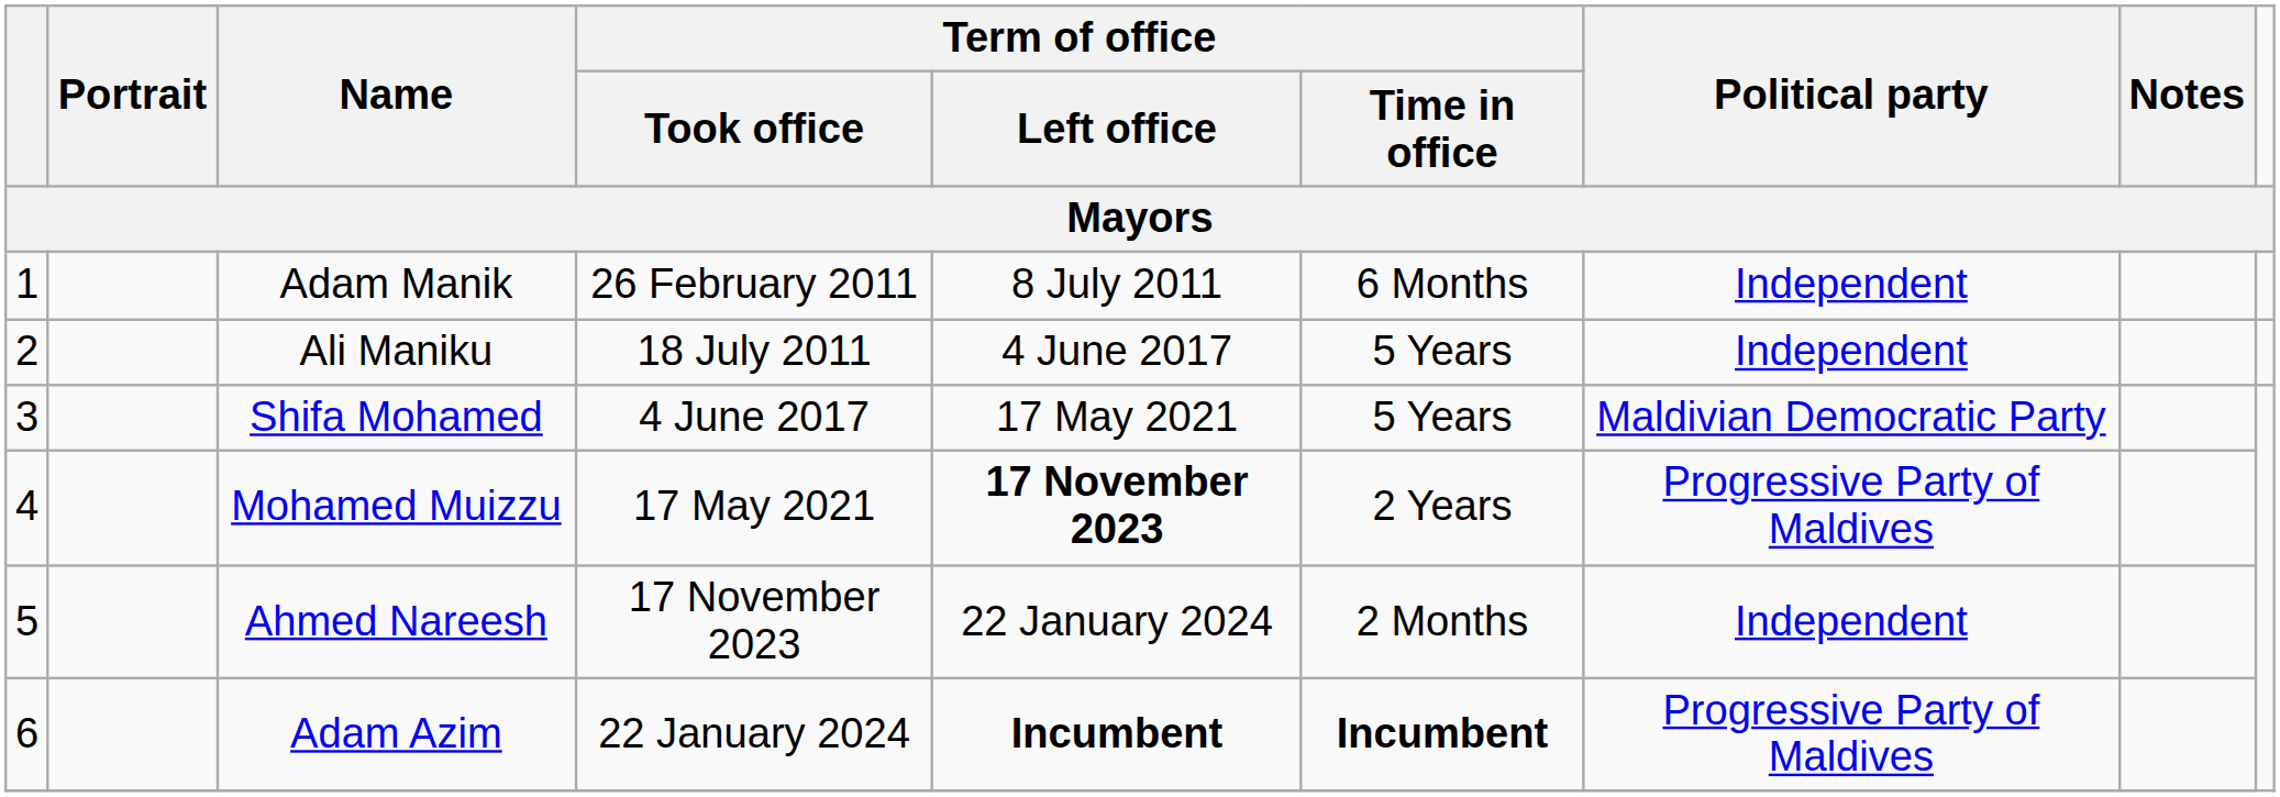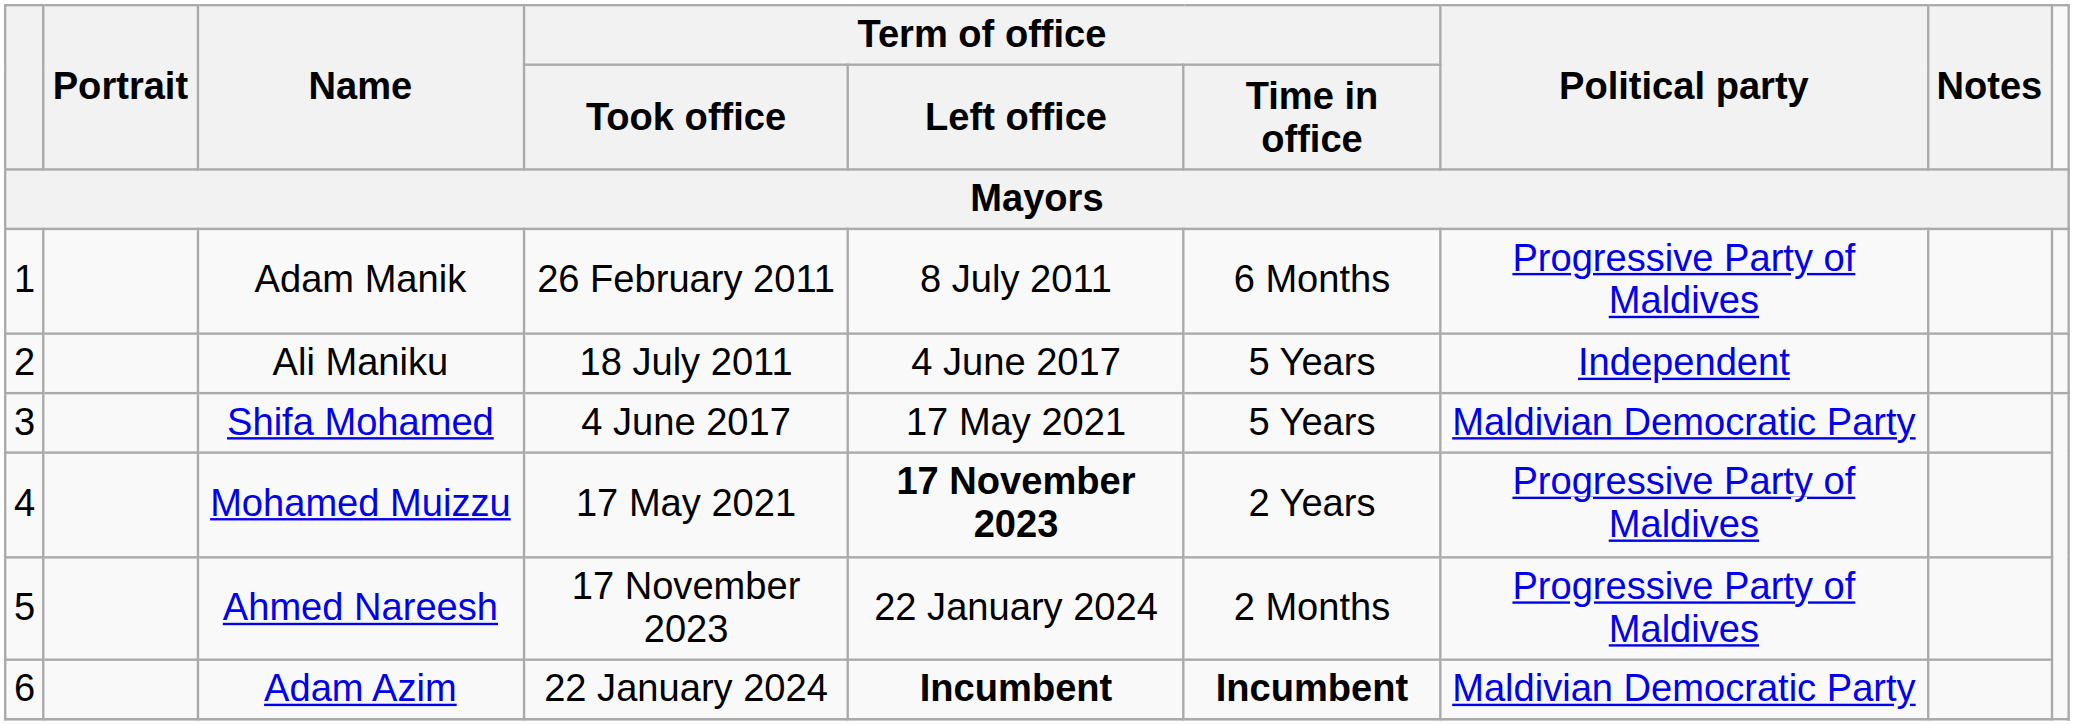Adam Manik | Political party: Independent -> Progressive Party of Maldives
Ahmed Nareesh | Political party: Independent -> Progressive Party of Maldives
Adam Azim | Political party: Progressive Party of Maldives -> Maldivian Democratic Party
